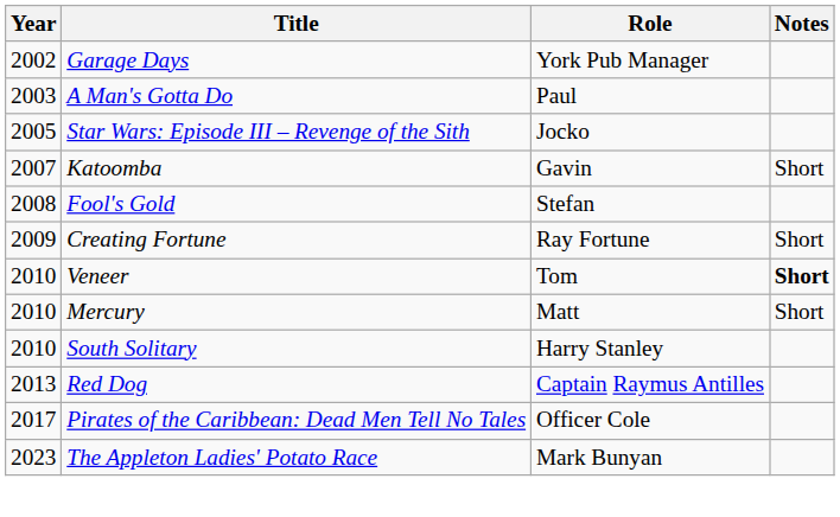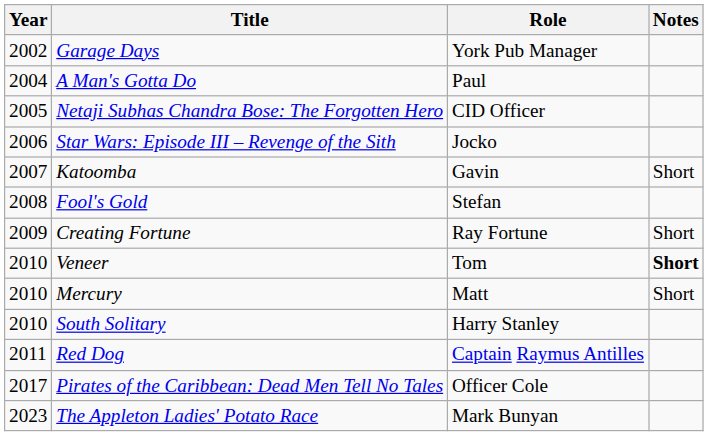A Man's Gotta Do | Year: 2003 -> 2004
+ row: 2005 | Netaji Subhas Chandra Bose: The Forgotten Hero | CID Officer
Star Wars: Episode III – Revenge of the Sith | Year: 2005 -> 2006
Red Dog | Year: 2013 -> 2011
